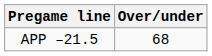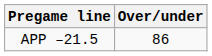APP –21.5 | Over/under: 68 -> 86
